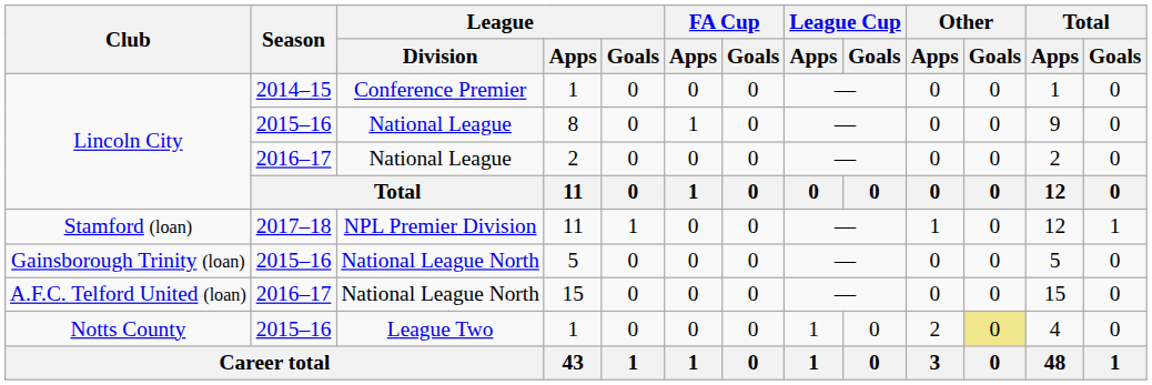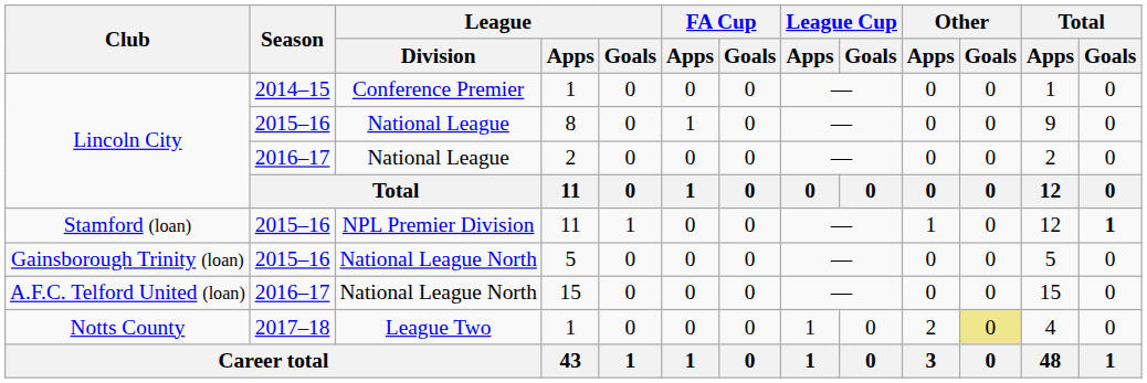Stamford (loan) / 11 | Season: 2017–18 -> 2015–16
Stamford (loan) / 11 | Total / Goals: normal -> bold
Notts County / 1 | Season: 2015–16 -> 2017–18
